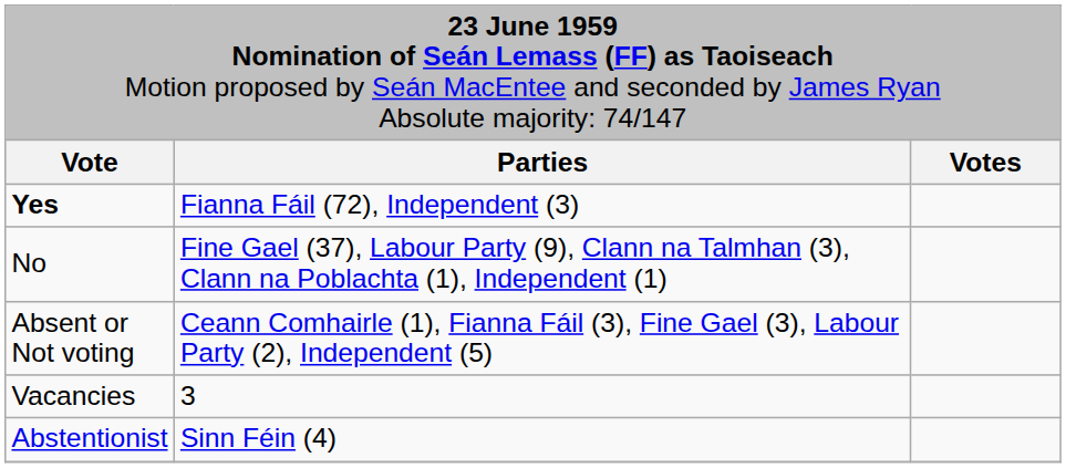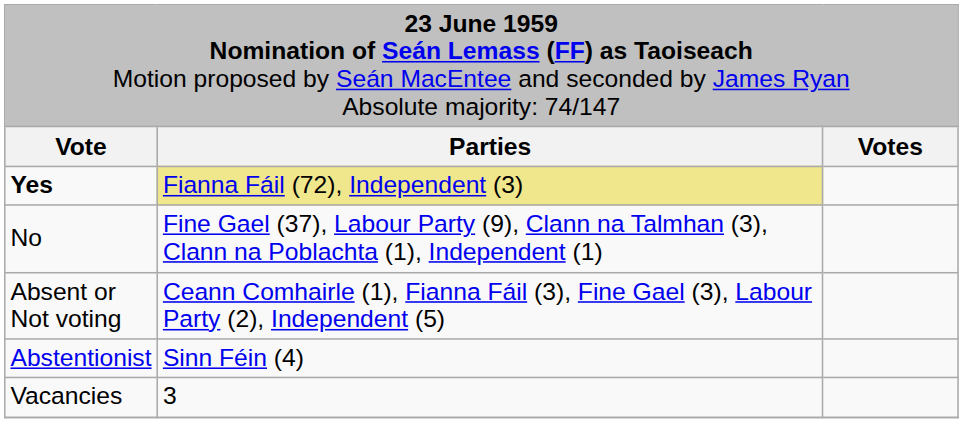Yes | column 2: no background -> khaki background
rows swapped: Abstentionist <-> Vacancies
